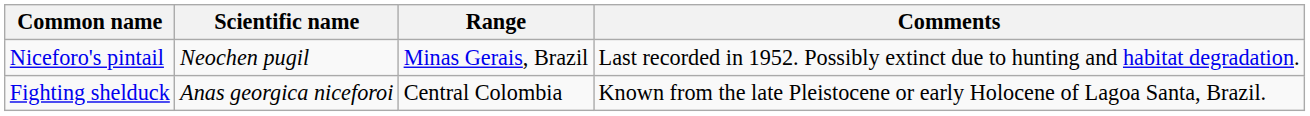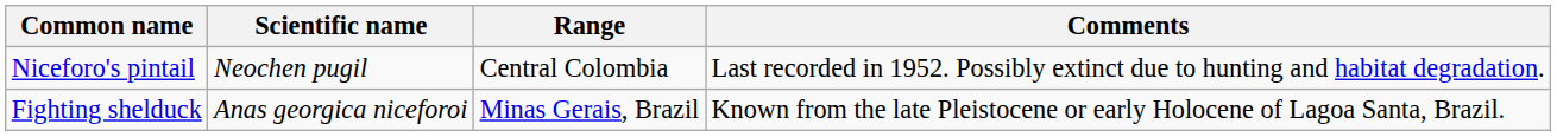Niceforo's pintail | Range: Minas Gerais, Brazil -> Central Colombia
Fighting shelduck | Range: Central Colombia -> Minas Gerais, Brazil
